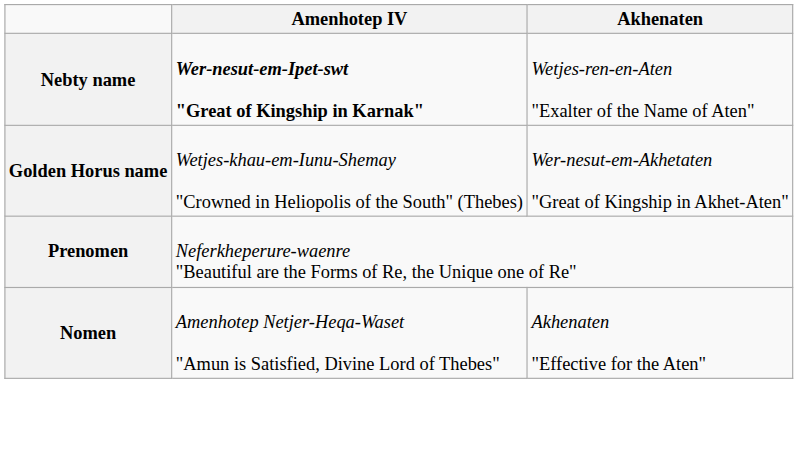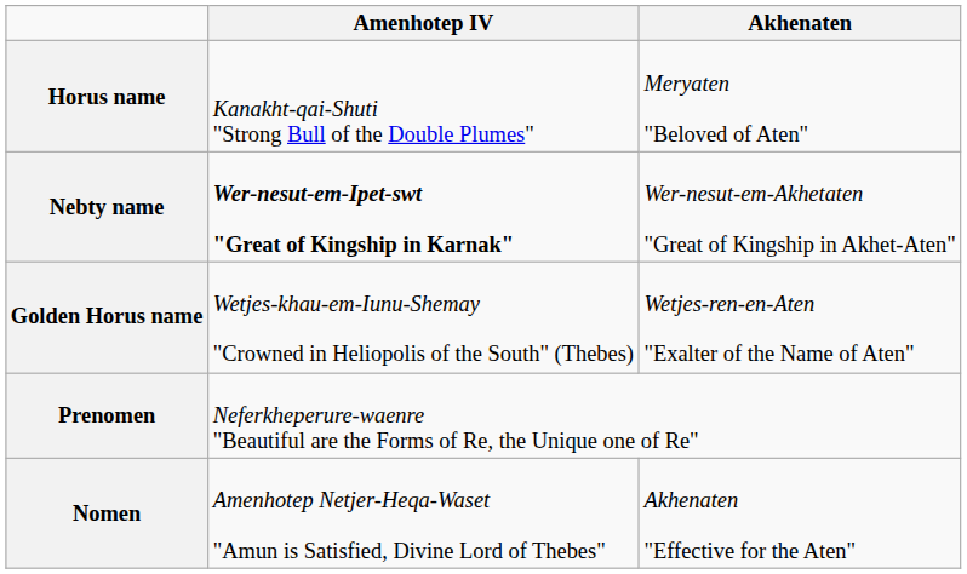+ row: Horus name | Kanakht-qai-Shuti "Strong Bull of the Double Plumes" | Meryaten "Beloved of Aten"
Nebty name | Akhenaten: Wetjes-ren-en-Aten "Exalter of the Name of Aten" -> Wer-nesut-em-Akhetaten "Great of Kingship in Akhet-Aten"
Golden Horus name | Akhenaten: Wer-nesut-em-Akhetaten "Great of Kingship in Akhet-Aten" -> Wetjes-ren-en-Aten "Exalter of the Name of Aten"
